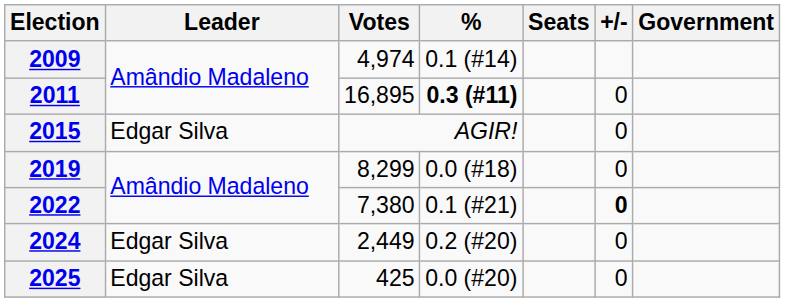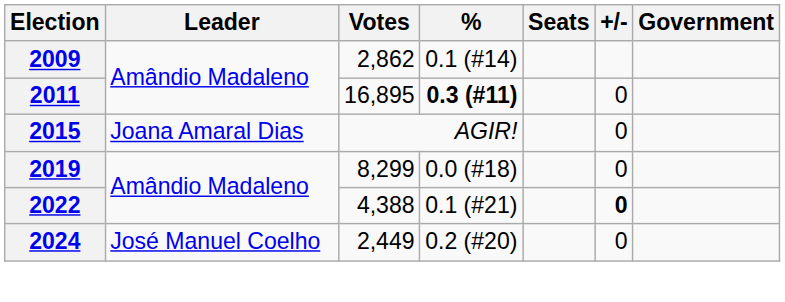2009 | Votes: 4,974 -> 2,862
2015 | Leader: Edgar Silva -> Joana Amaral Dias
2022 | Votes: 7,380 -> 4,388
2024 | Leader: Edgar Silva -> José Manuel Coelho
- row: 2025 | Edgar Silva | 425 | 0.0 (#20) | 0
